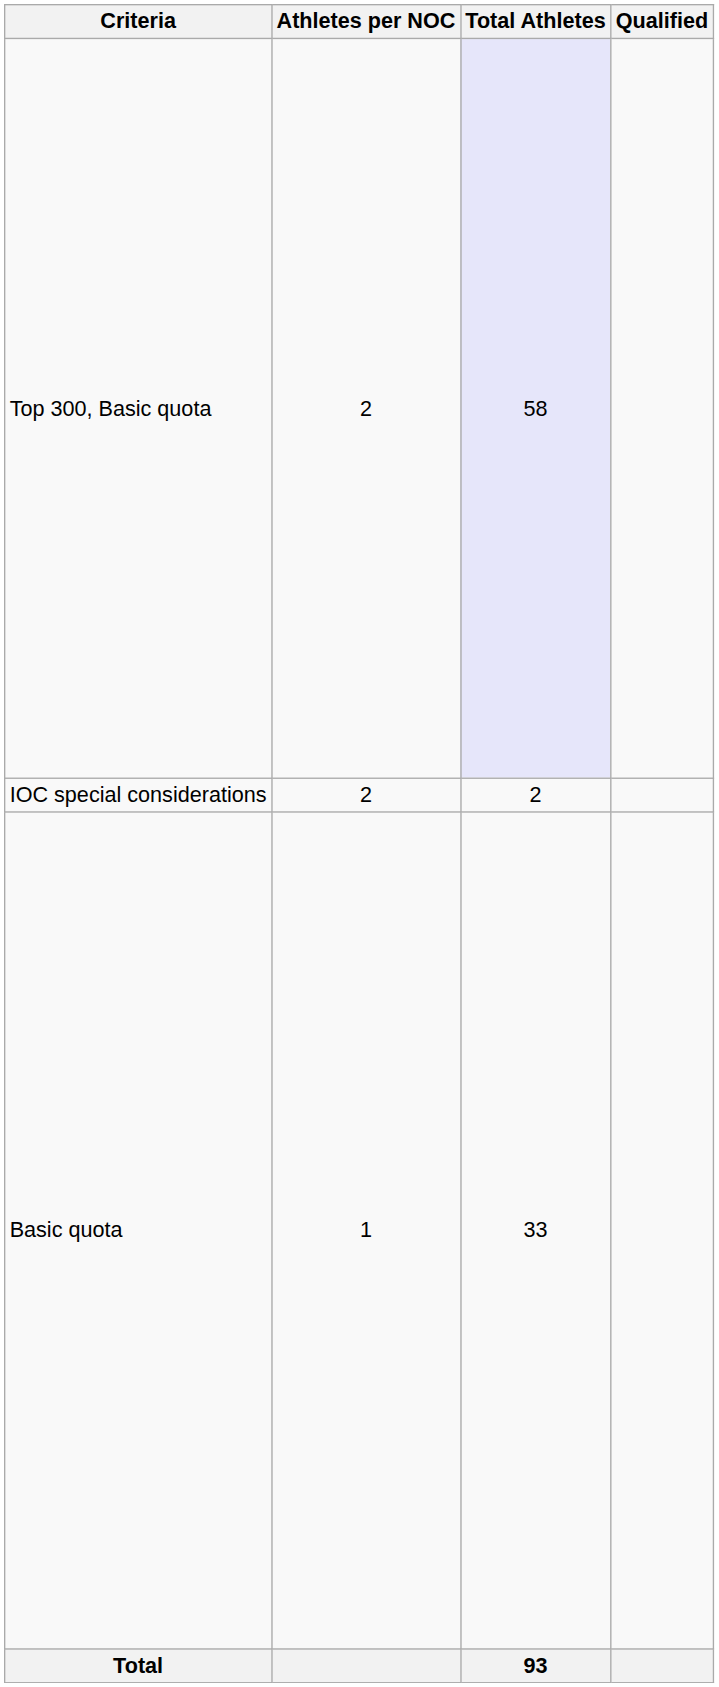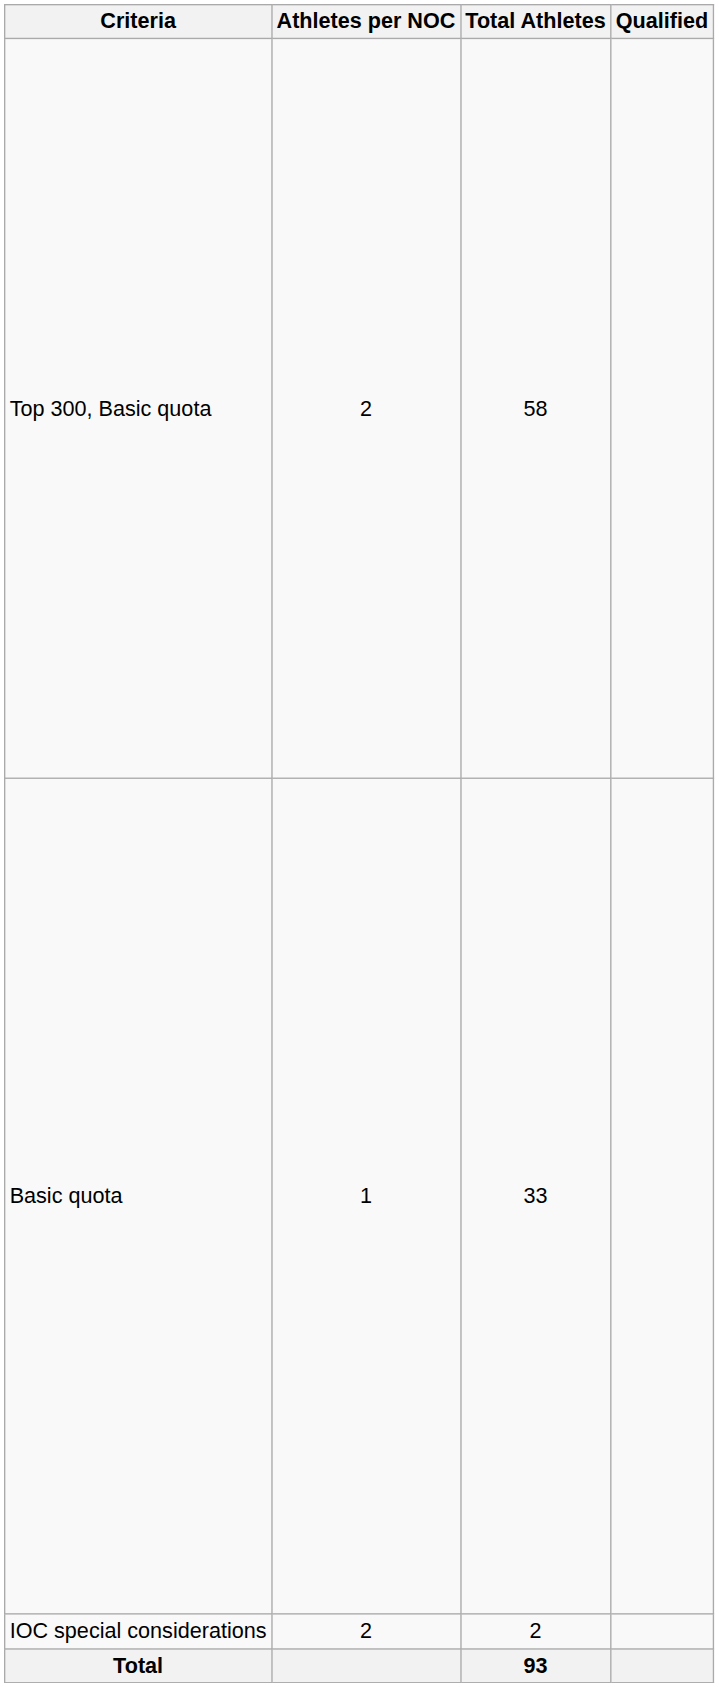Top 300, Basic quota | Total Athletes: lavender background -> no background
rows swapped: Basic quota <-> IOC special considerations
